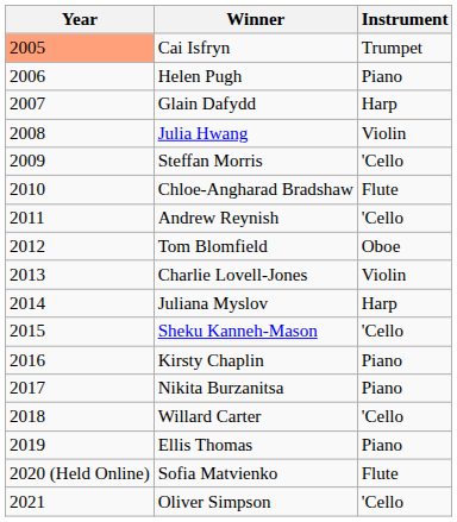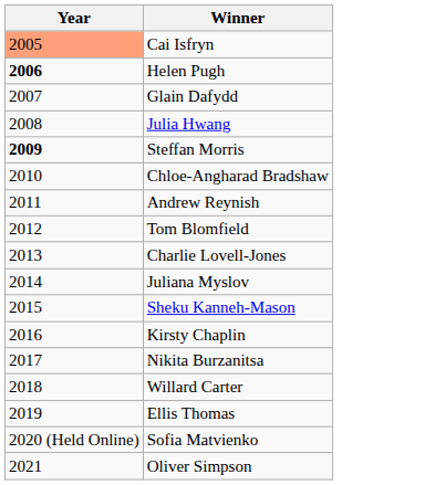- column: Instrument | Trumpet | Piano | Harp | Violin | 'Cello | Flute | 'Cello | Oboe | Violin | Harp | 'Cello | Piano | Piano | 'Cello | Piano | Flute | 'Cello
Helen Pugh | Year: normal -> bold
Steffan Morris | Year: normal -> bold
